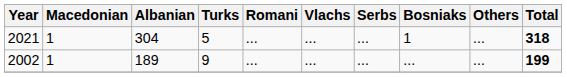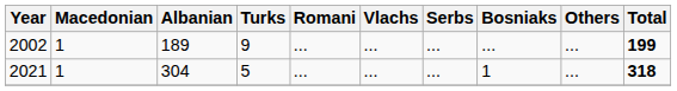rows swapped: 2002 <-> 2021
